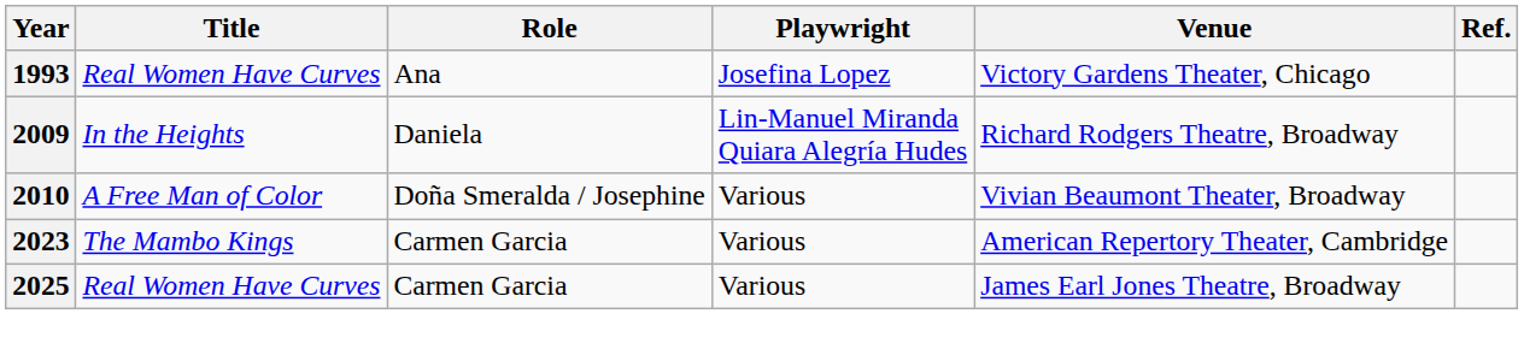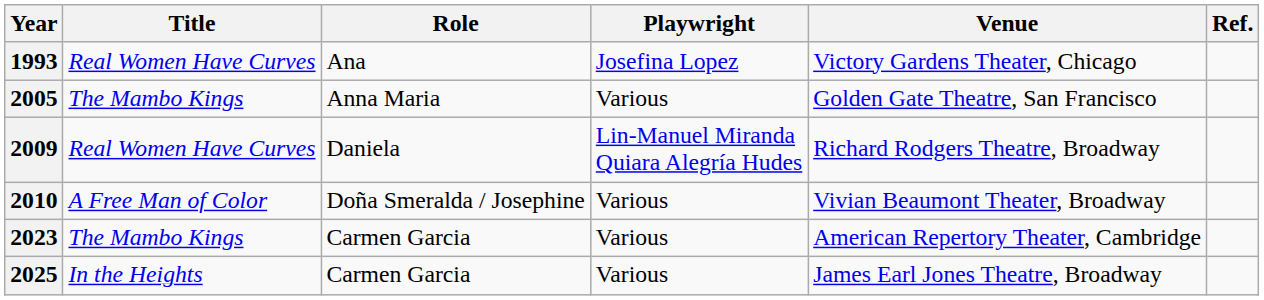+ row: 2005 | The Mambo Kings | Anna Maria | Various | Golden Gate Theatre, San Francisco
2009 | Title: In the Heights -> Real Women Have Curves
2025 | Title: Real Women Have Curves -> In the Heights
